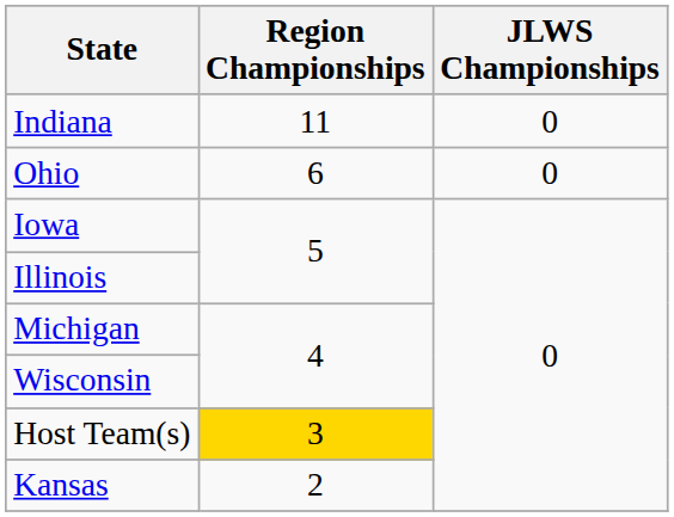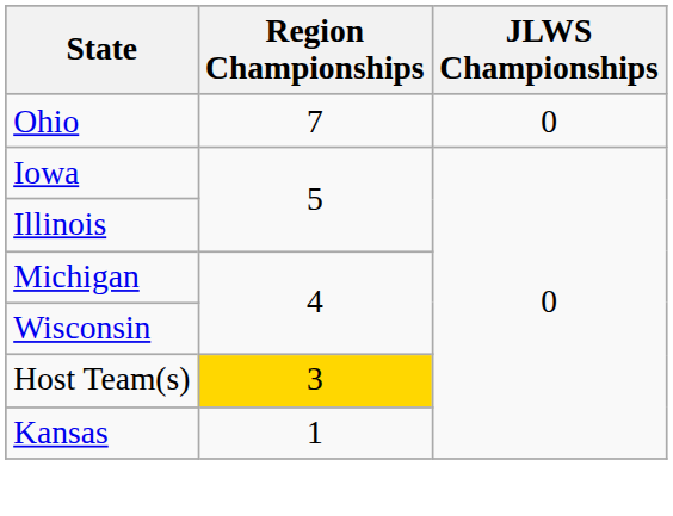- row: Indiana | 11 | 0
Ohio | Region Championships: 6 -> 7
Kansas | Region Championships: 2 -> 1
